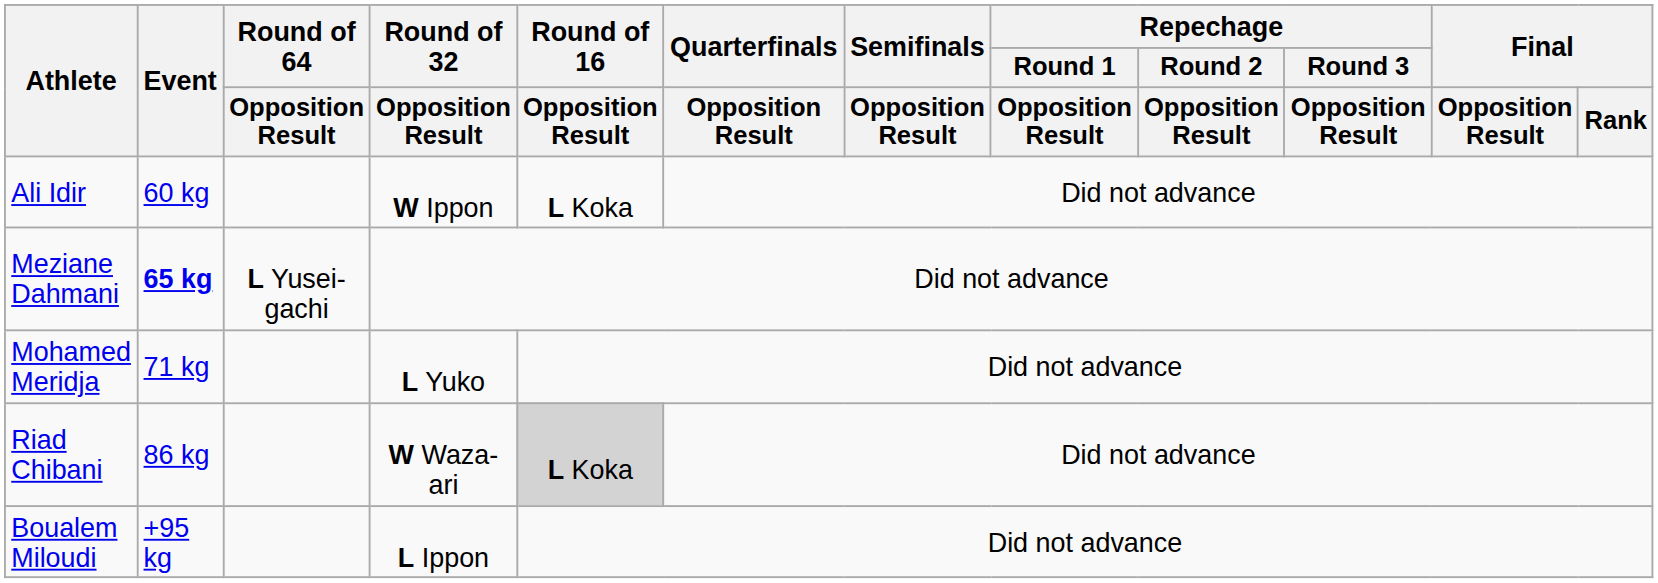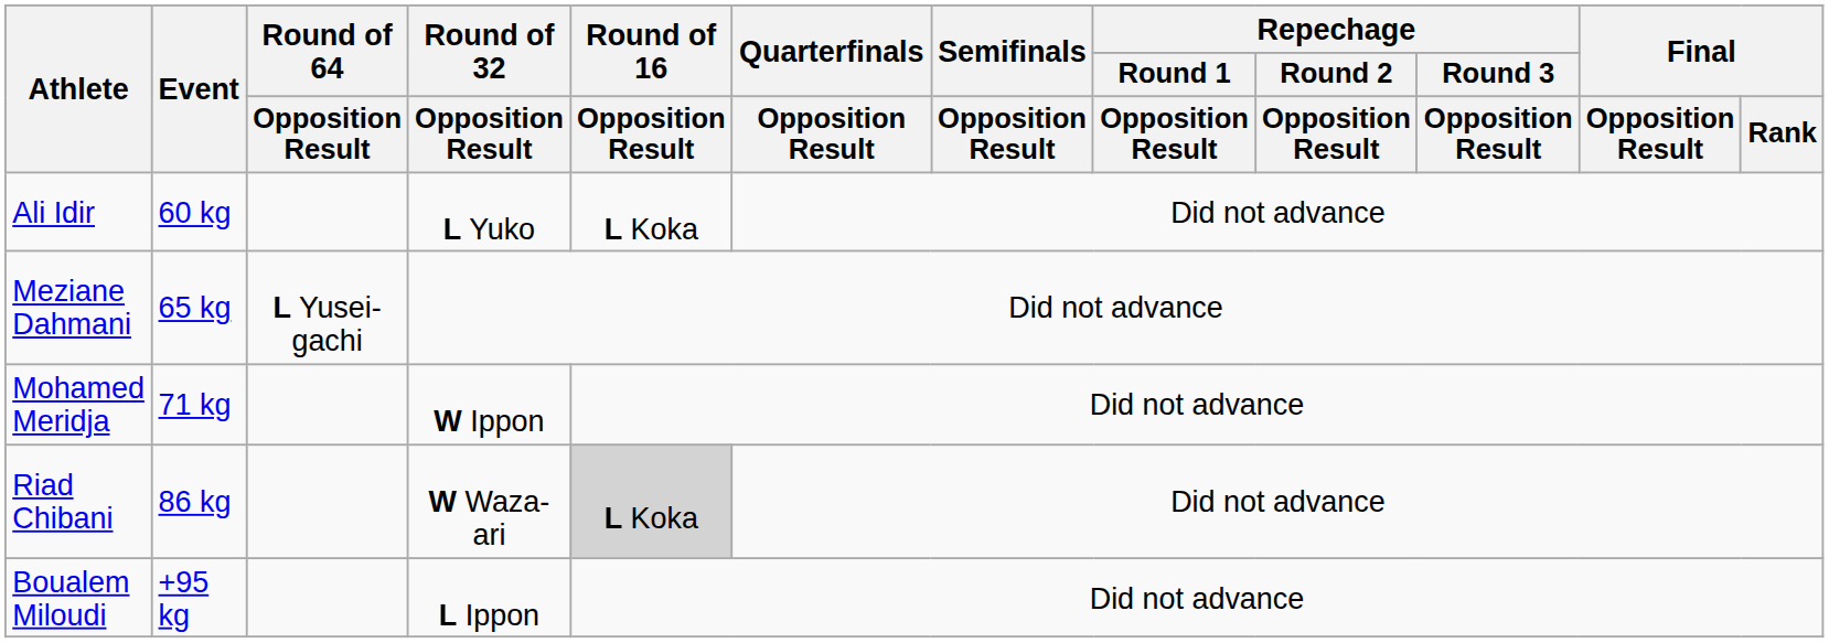Ali Idir | Round of 32 / Opposition Result: W Ippon -> L Yuko
Meziane Dahmani | Event: bold -> normal
Mohamed Meridja | Round of 32 / Opposition Result: L Yuko -> W Ippon
